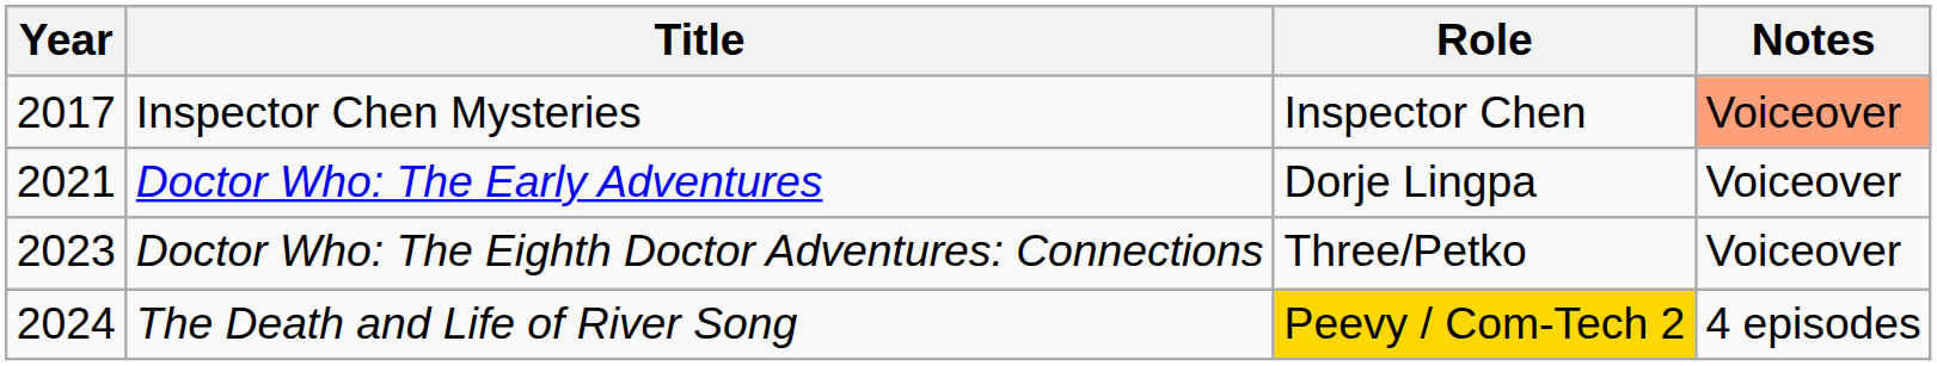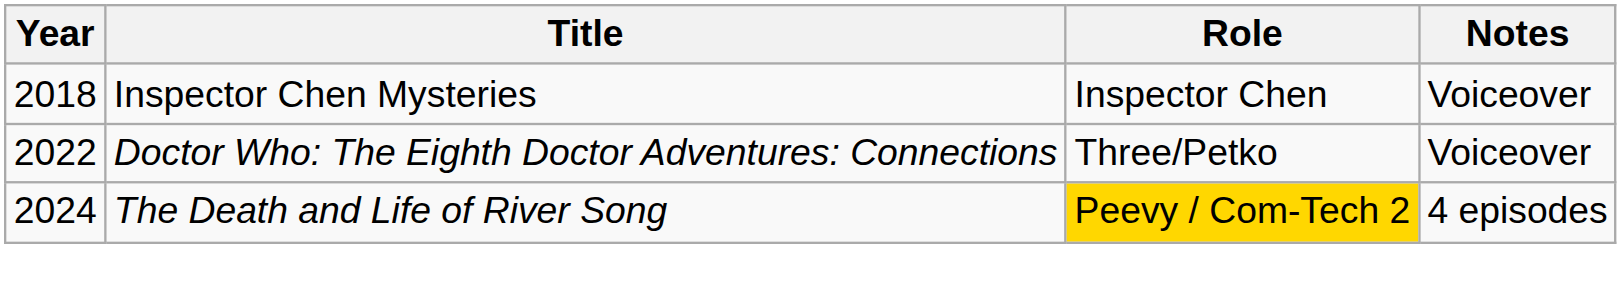Inspector Chen Mysteries | Year: 2017 -> 2018
Inspector Chen Mysteries | Notes: lightsalmon background -> no background
- row: 2021 | Doctor Who: The Early Adventures | Dorje Lingpa | Voiceover
Doctor Who: The Eighth Doctor Adventures: Connections | Year: 2023 -> 2022
